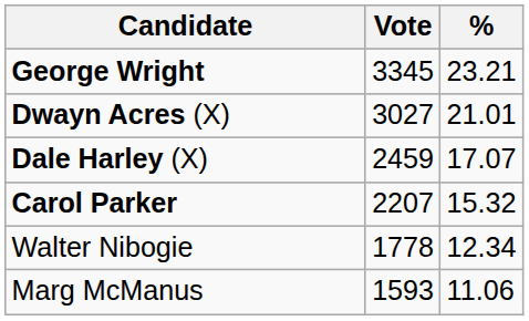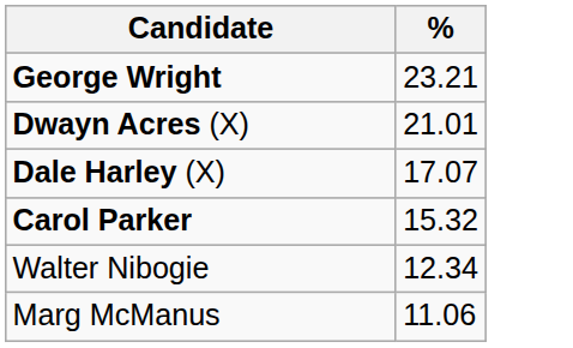- column: Vote | 3345 | 3027 | 2459 | 2207 | 1778 | 1593
